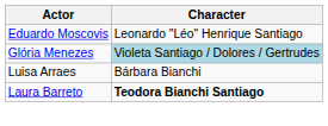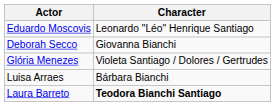+ row: Deborah Secco | Giovanna Bianchi
Glória Menezes | Character: lightblue background -> no background
